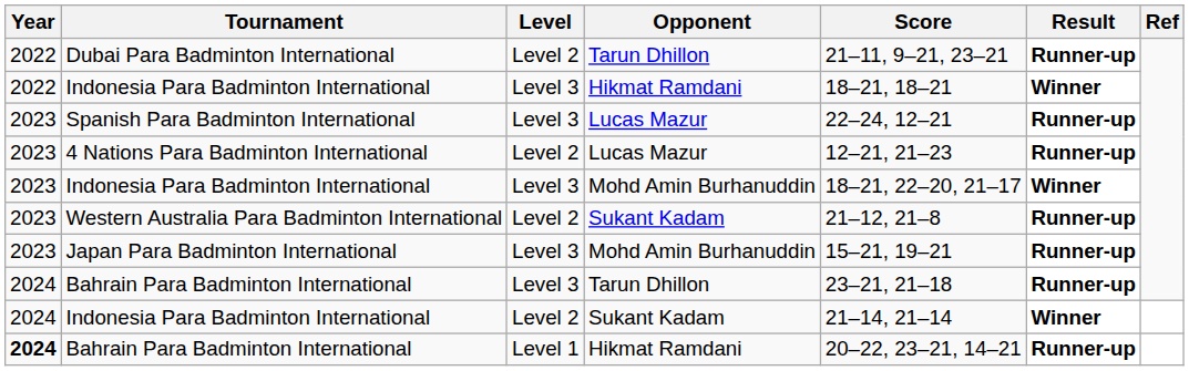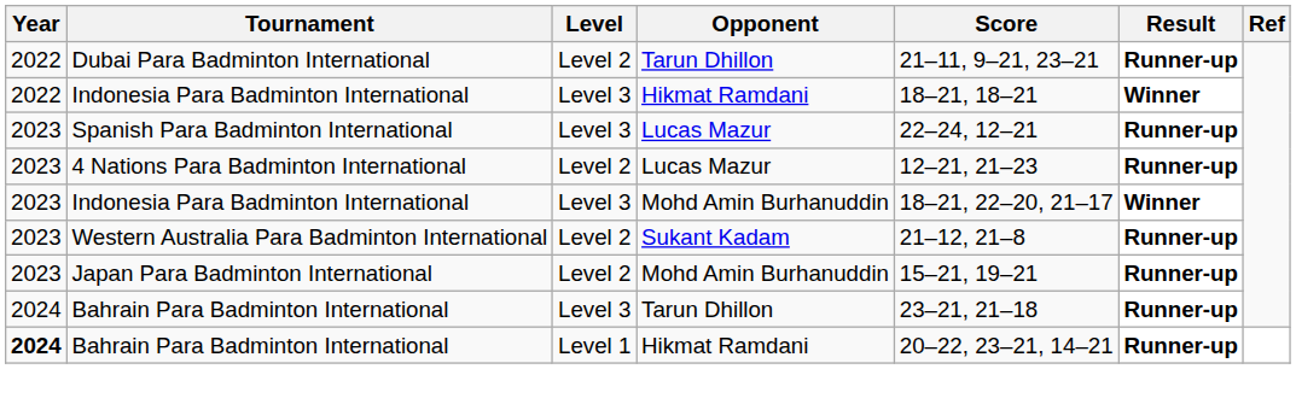Japan Para Badminton International | Level: Level 3 -> Level 2
- row: 2024 | Indonesia Para Badminton International | Level 2 | Sukant Kadam | 21–14, 21–14 | Winner
